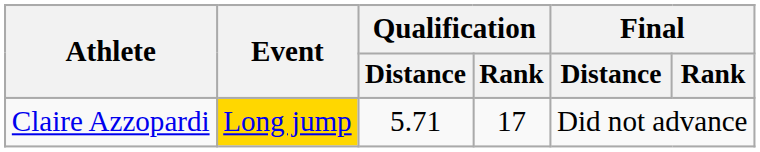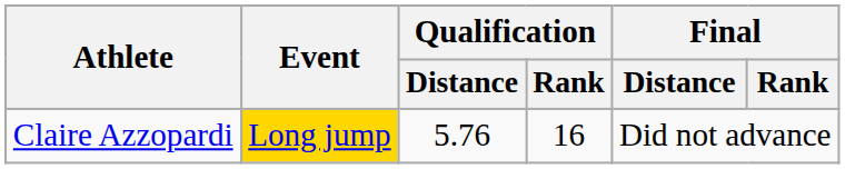Claire Azzopardi | Qualification / Distance: 5.71 -> 5.76
Claire Azzopardi | Qualification / Rank: 17 -> 16
